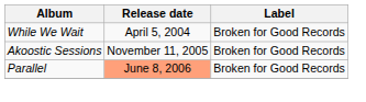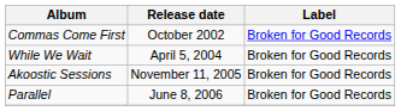+ row: Commas Come First | October 2002 | Broken for Good Records
Parallel | Release date: lightsalmon background -> no background
